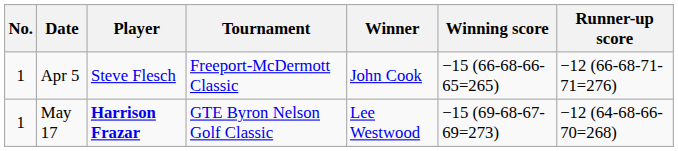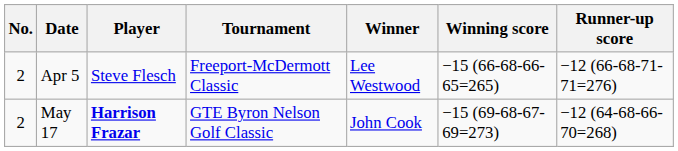Apr 5 | No.: 1 -> 2
Apr 5 | Winner: John Cook -> Lee Westwood
May 17 | No.: 1 -> 2
May 17 | Winner: Lee Westwood -> John Cook
